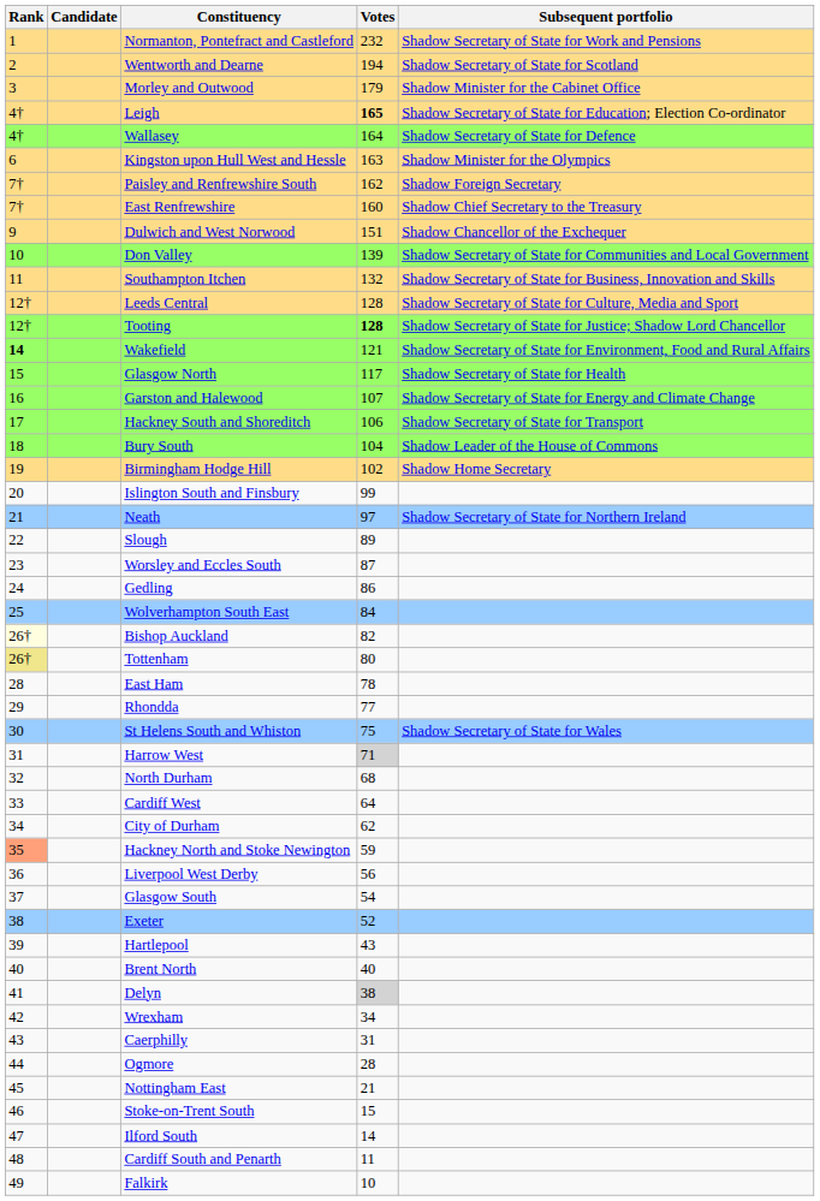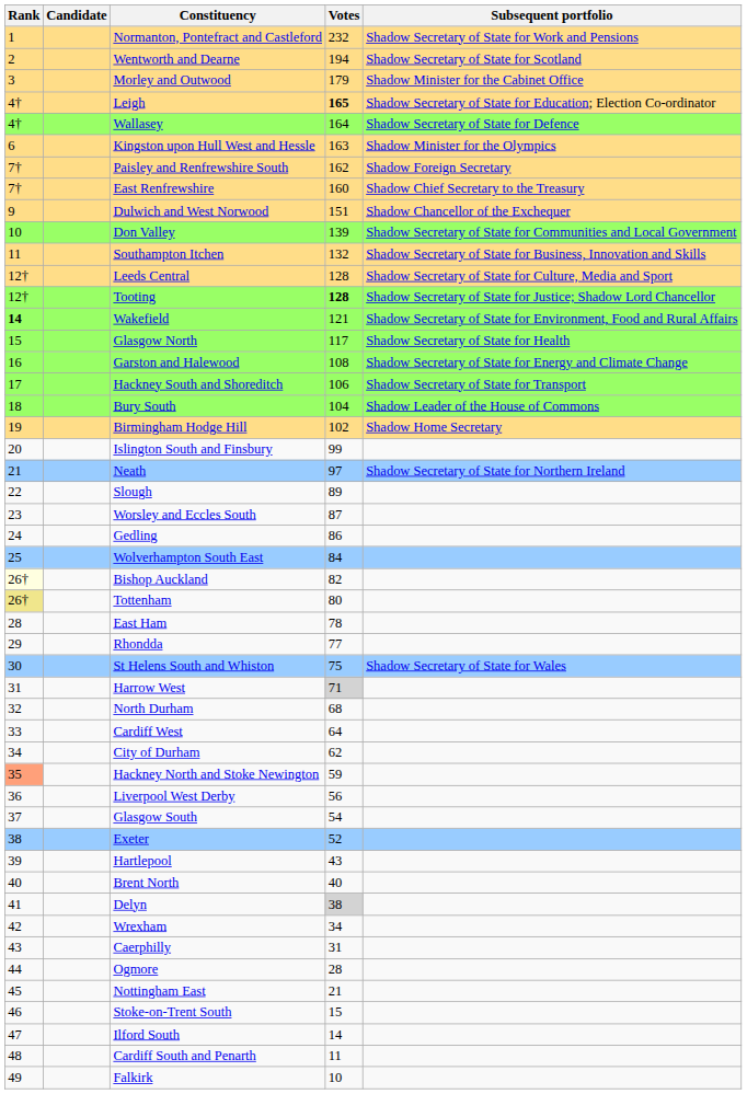Garston and Halewood | Votes: 107 -> 108
